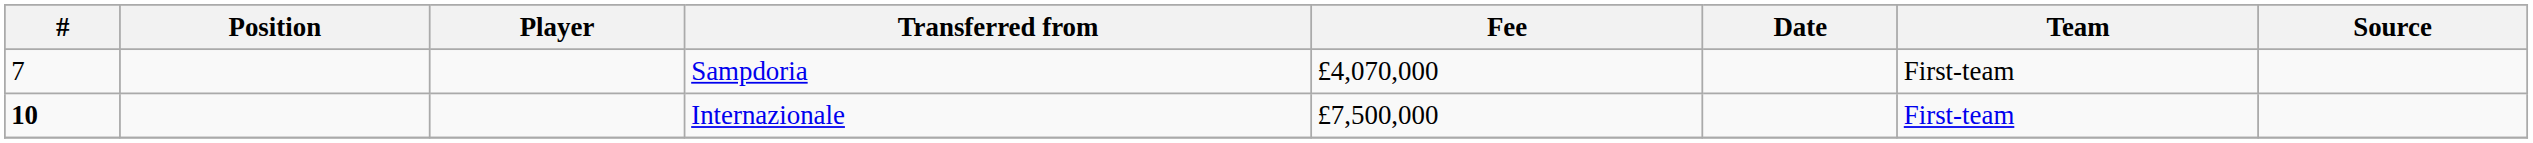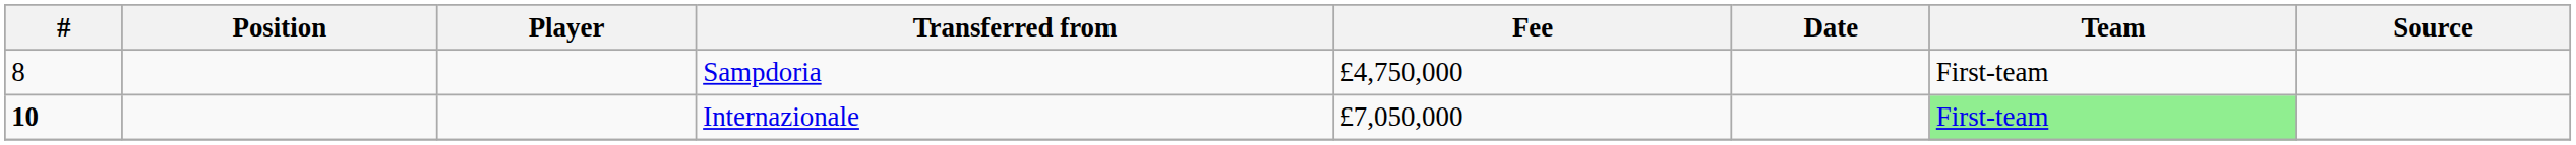Sampdoria | #: 7 -> 8
Sampdoria | Fee: £4,070,000 -> £4,750,000
Internazionale | Fee: £7,500,000 -> £7,050,000
Internazionale | Team: no background -> lightgreen background
